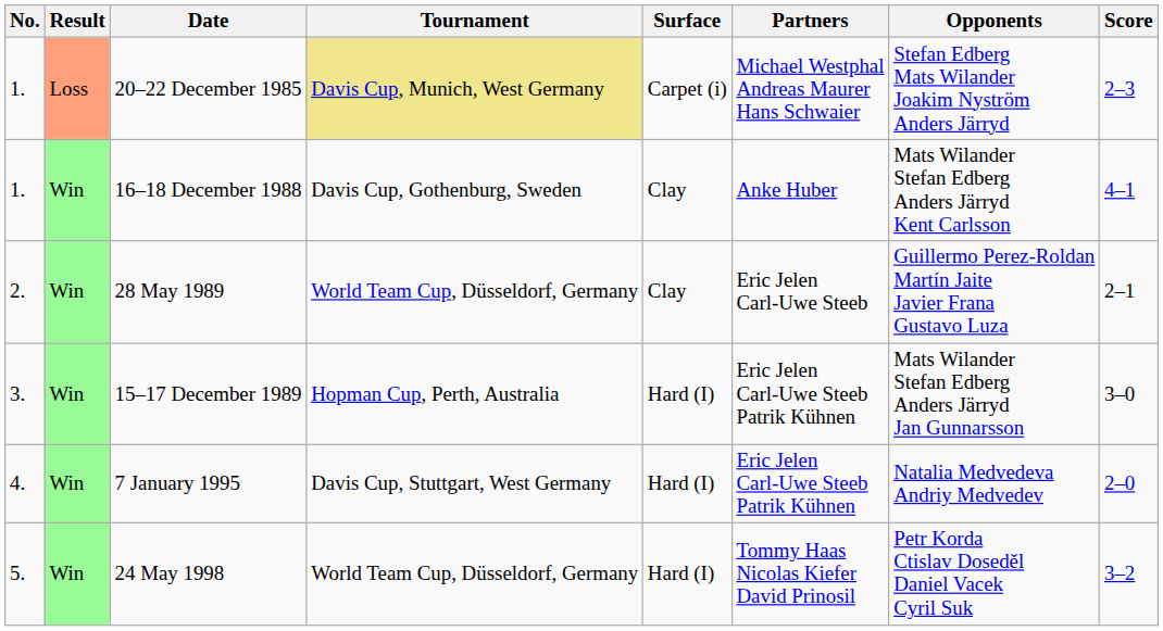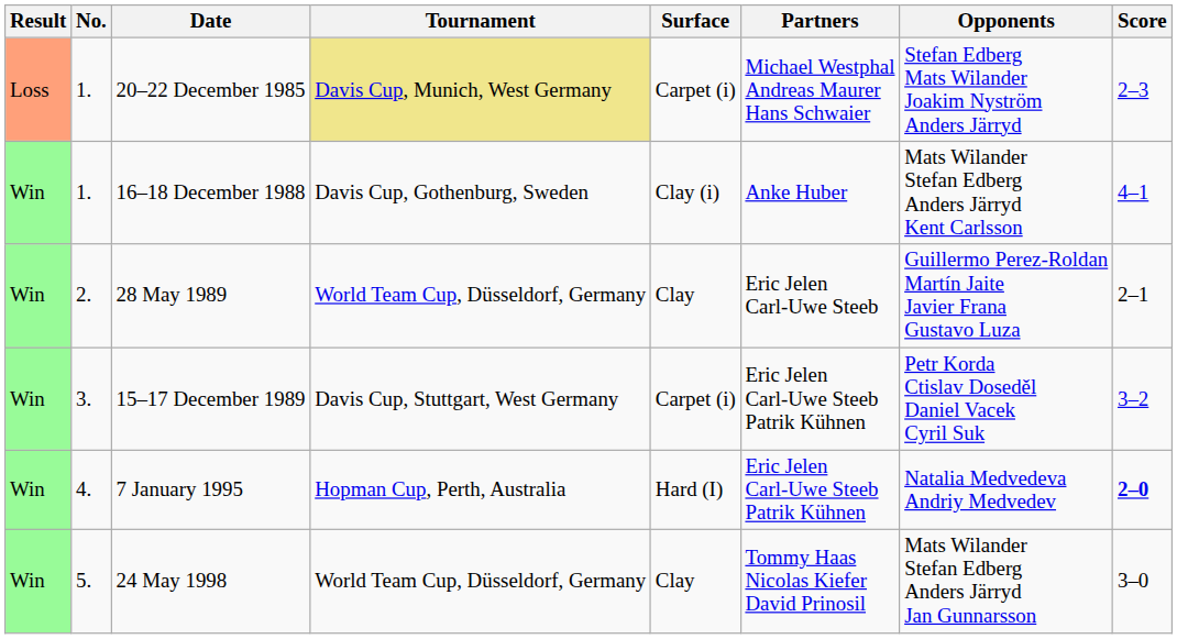columns swapped: Result <-> No.
16–18 December 1988 | Surface: Clay -> Clay (i)
15–17 December 1989 | Tournament: Hopman Cup, Perth, Australia -> Davis Cup, Stuttgart, West Germany
15–17 December 1989 | Surface: Hard (I) -> Carpet (i)
15–17 December 1989 | Opponents: Mats Wilander Stefan Edberg Anders Järryd Jan Gunnarsson -> Petr Korda Ctislav Doseděl Daniel Vacek Cyril Suk
15–17 December 1989 | Score: 3–0 -> 3–2
7 January 1995 | Tournament: Davis Cup, Stuttgart, West Germany -> Hopman Cup, Perth, Australia
7 January 1995 | Score: normal -> bold
24 May 1998 | Surface: Hard (I) -> Clay
24 May 1998 | Opponents: Petr Korda Ctislav Doseděl Daniel Vacek Cyril Suk -> Mats Wilander Stefan Edberg Anders Järryd Jan Gunnarsson
24 May 1998 | Score: 3–2 -> 3–0
